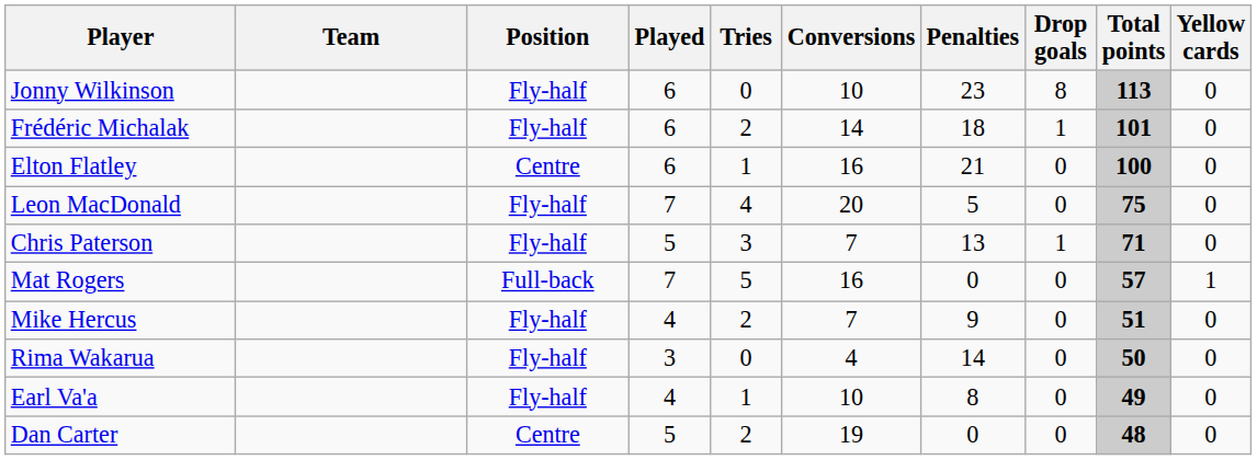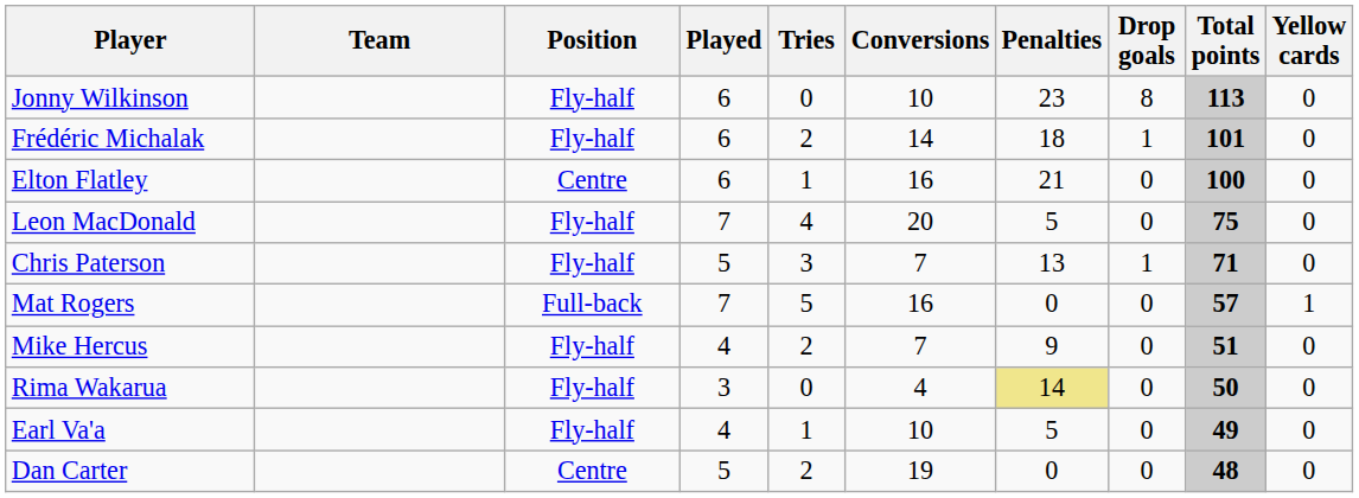Rima Wakarua | Penalties: no background -> khaki background
Earl Va'a | Penalties: 8 -> 5
